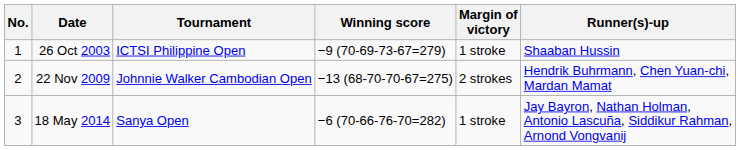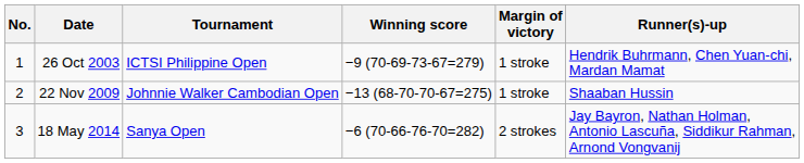26 Oct 2003 | Runner(s)-up: Shaaban Hussin -> Hendrik Buhrmann, Chen Yuan-chi, Mardan Mamat
22 Nov 2009 | Margin of victory: 2 strokes -> 1 stroke
22 Nov 2009 | Runner(s)-up: Hendrik Buhrmann, Chen Yuan-chi, Mardan Mamat -> Shaaban Hussin
18 May 2014 | Margin of victory: 1 stroke -> 2 strokes
